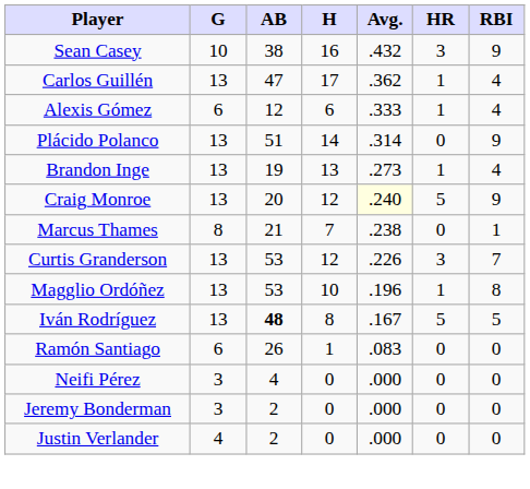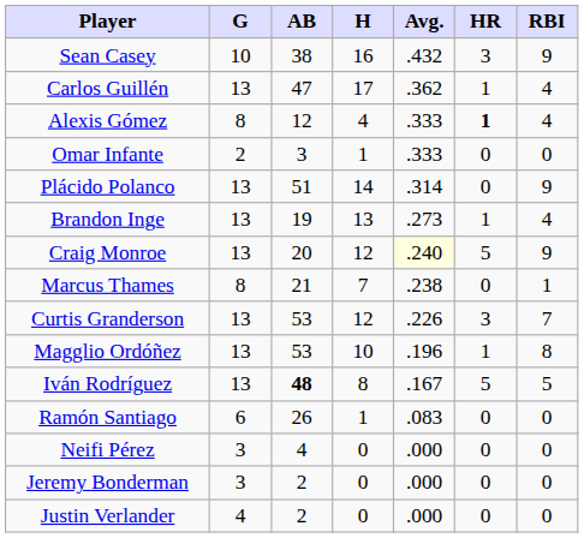Alexis Gómez | G: 6 -> 8
Alexis Gómez | H: 6 -> 4
Alexis Gómez | HR: normal -> bold
+ row: Omar Infante | 2 | 3 | 1 | .333 | 0 | 0
